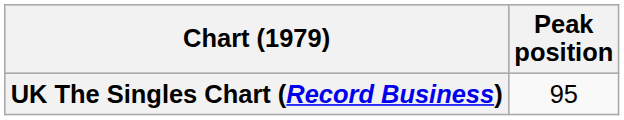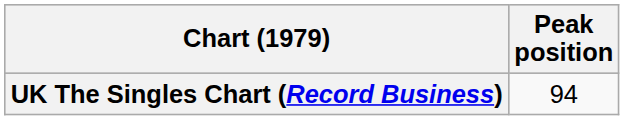UK The Singles Chart (Record Business) | Peak position: 95 -> 94
